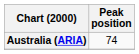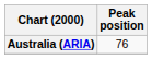Australia (ARIA) | Peak position: 74 -> 76
